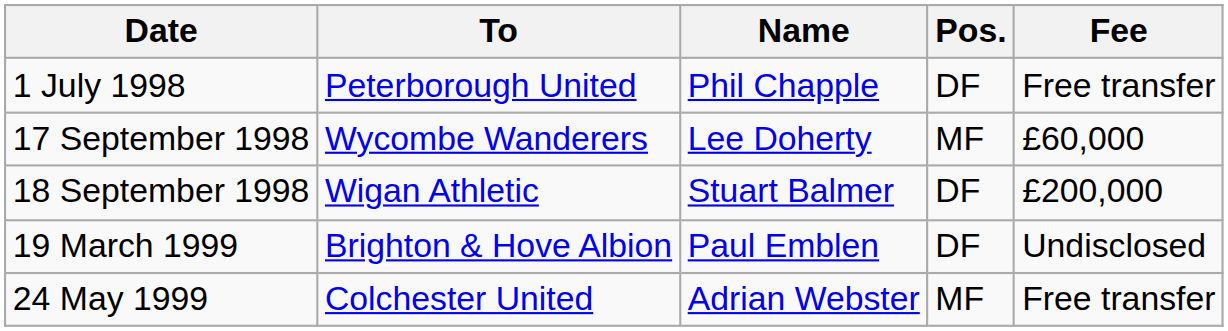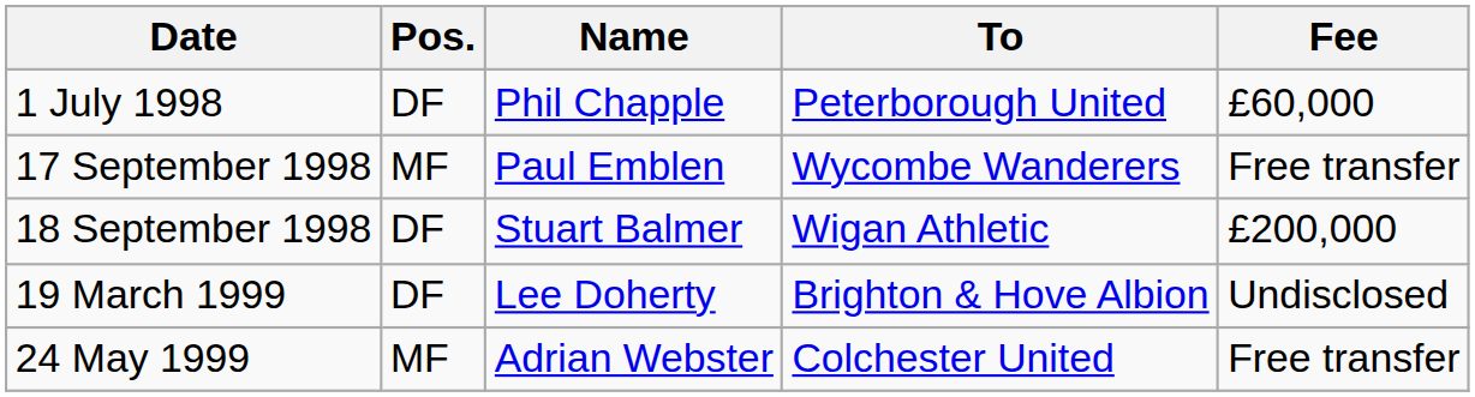columns swapped: Pos. <-> To
1 July 1998 | Fee: Free transfer -> £60,000
17 September 1998 | Name: Lee Doherty -> Paul Emblen
17 September 1998 | Fee: £60,000 -> Free transfer
19 March 1999 | Name: Paul Emblen -> Lee Doherty
